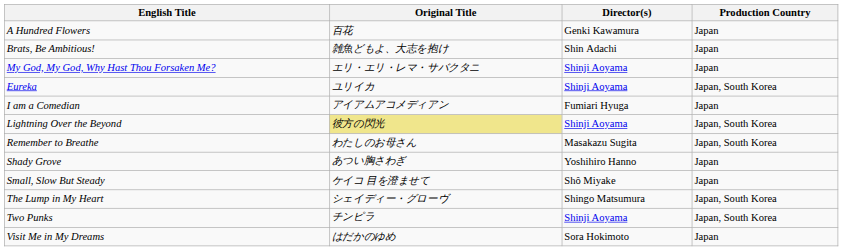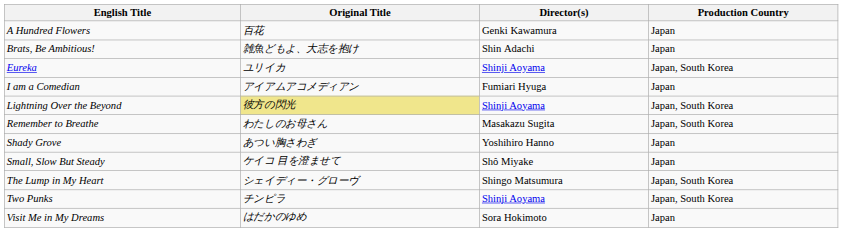- row: My God, My God, Why Hast Thou Forsaken Me? | エリ・エリ・レマ・サバクタニ | Shinji Aoyama | Japan
